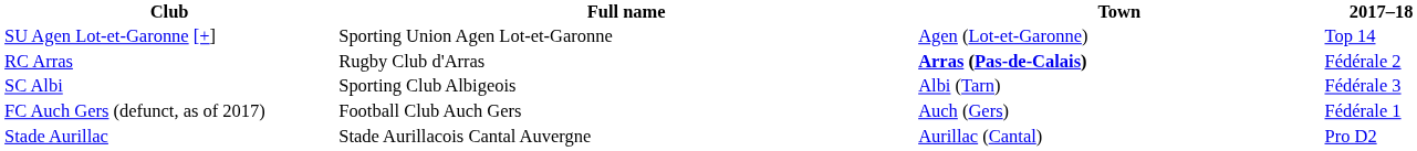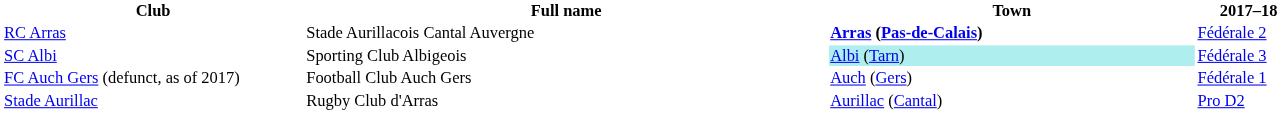- row: SU Agen Lot-et-Garonne [+] | Sporting Union Agen Lot-et-Garonne | Agen (Lot-et-Garonne) | Top 14
RC Arras | Full name: Rugby Club d'Arras -> Stade Aurillacois Cantal Auvergne
SC Albi | Town: no background -> paleturquoise background
Stade Aurillac | Full name: Stade Aurillacois Cantal Auvergne -> Rugby Club d'Arras
